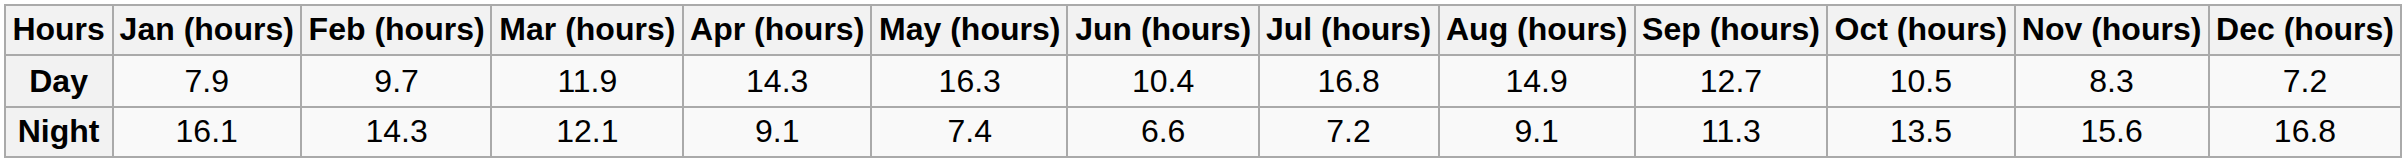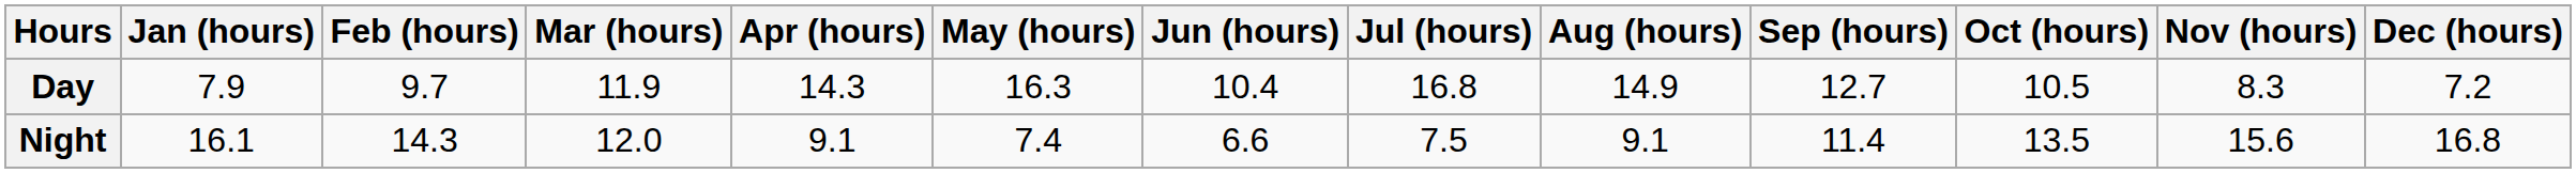Night | Mar (hours): 12.1 -> 12.0
Night | Jul (hours): 7.2 -> 7.5
Night | Sep (hours): 11.3 -> 11.4
